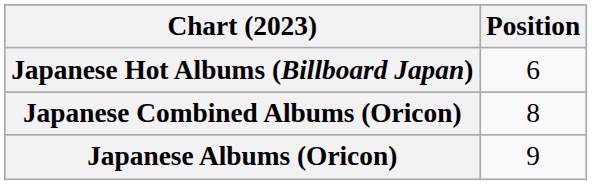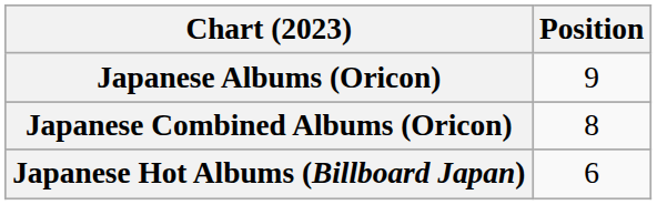rows swapped: Japanese Albums (Oricon) <-> Japanese Hot Albums (Billboard Japan)
